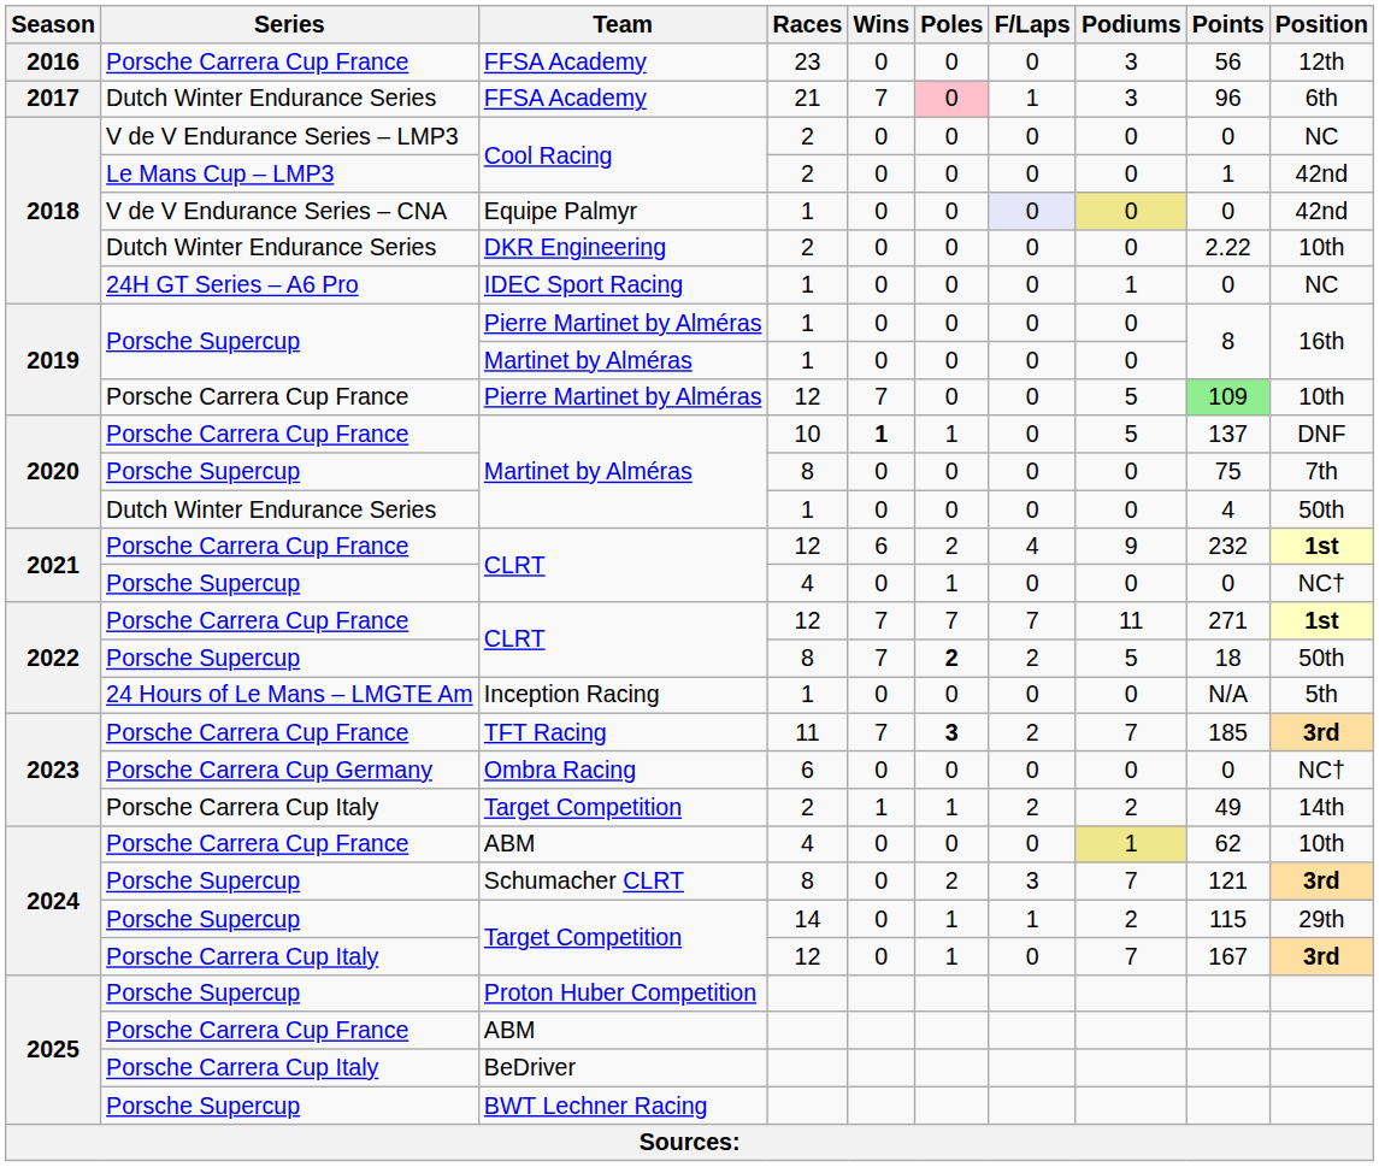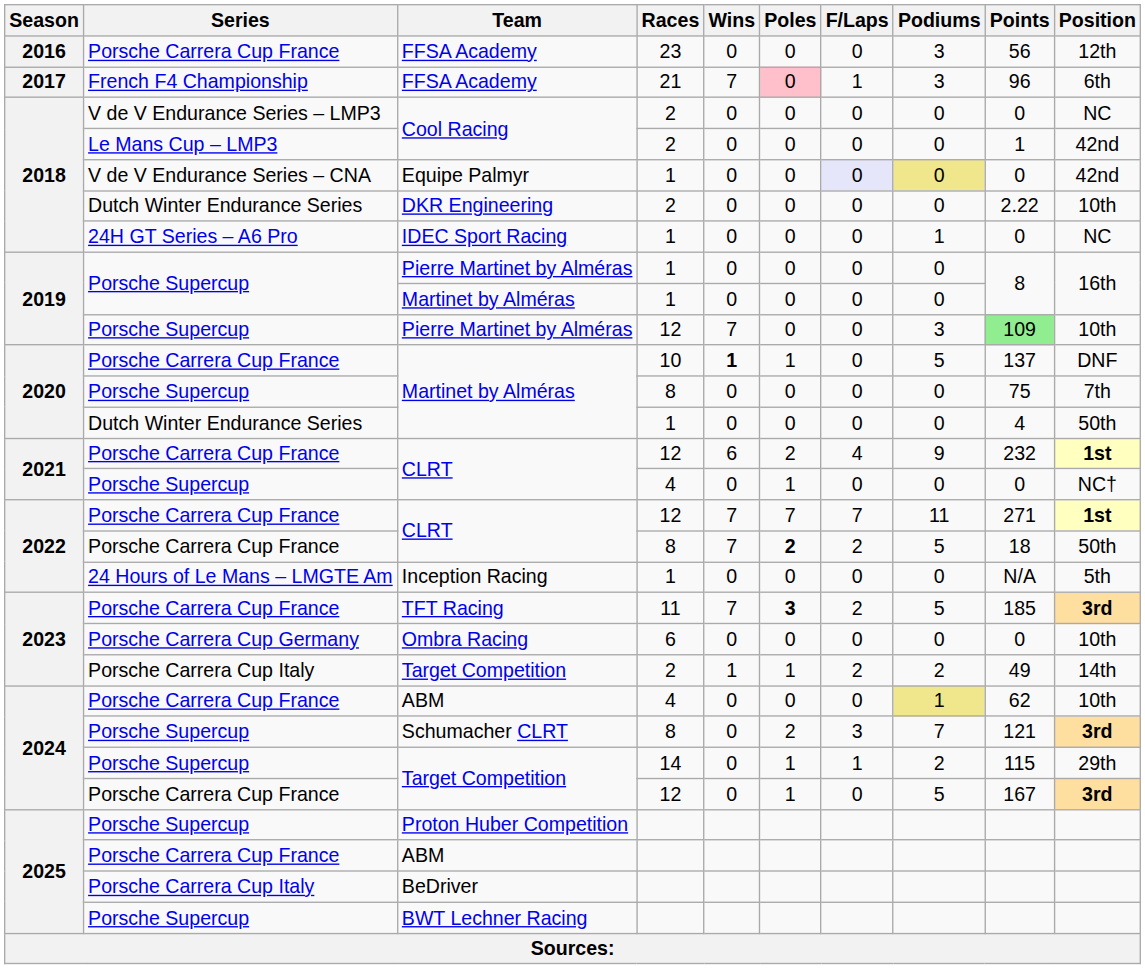FFSA Academy / 21 | Series: Dutch Winter Endurance Series -> French F4 Championship
Pierre Martinet by Alméras / 12 | Series: Porsche Carrera Cup France -> Porsche Supercup
Pierre Martinet by Alméras / 12 | Podiums: 5 -> 3
CLRT / 8 | Series: Porsche Supercup -> Porsche Carrera Cup France
TFT Racing | Podiums: 7 -> 5
Ombra Racing | Position: NC† -> 10th
Target Competition / 12 | Series: Porsche Carrera Cup Italy -> Porsche Carrera Cup France
Target Competition / 12 | Podiums: 7 -> 5
